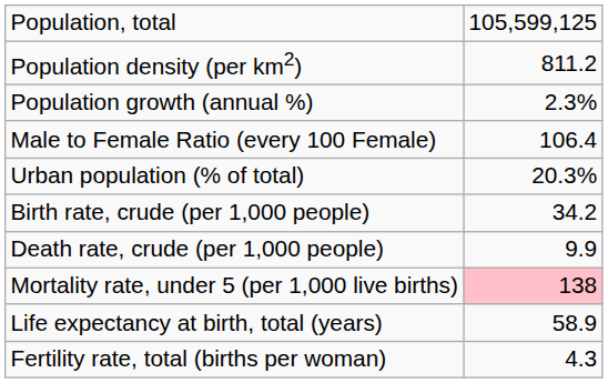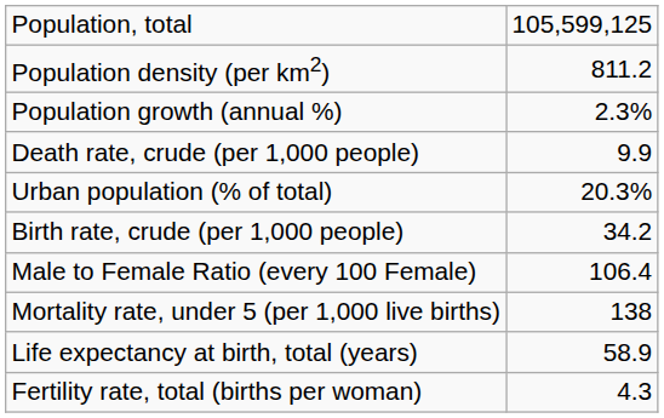rows swapped: Male to Female Ratio (every 100 Female) <-> Death rate, crude (per 1,000 people)
Mortality rate, under 5 (per 1,000 live births) | column 2: pink background -> no background
